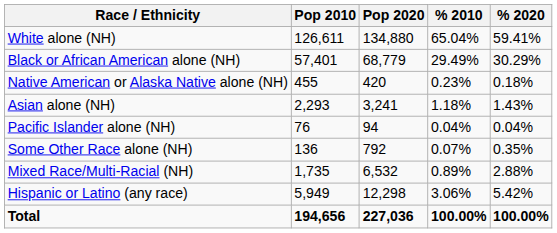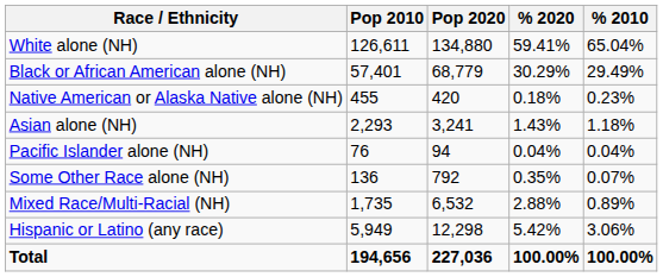columns swapped: % 2010 <-> % 2020
